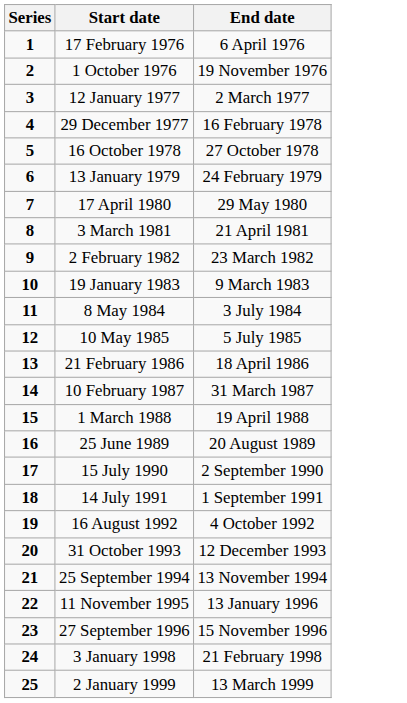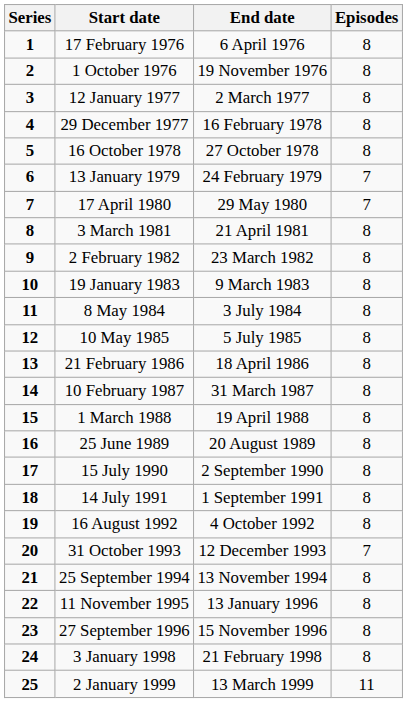+ column: Episodes | 8 | 8 | 8 | 8 | 8 | 7 | 7 | 8 | 8 | 8 | 8 | 8 | 8 | 8 | 8 | 8 | 8 | 8 | 8 | 7 | 8 | 8 | 8 | 8 | 11
